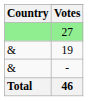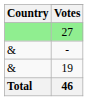rows swapped: 19 <-> -
